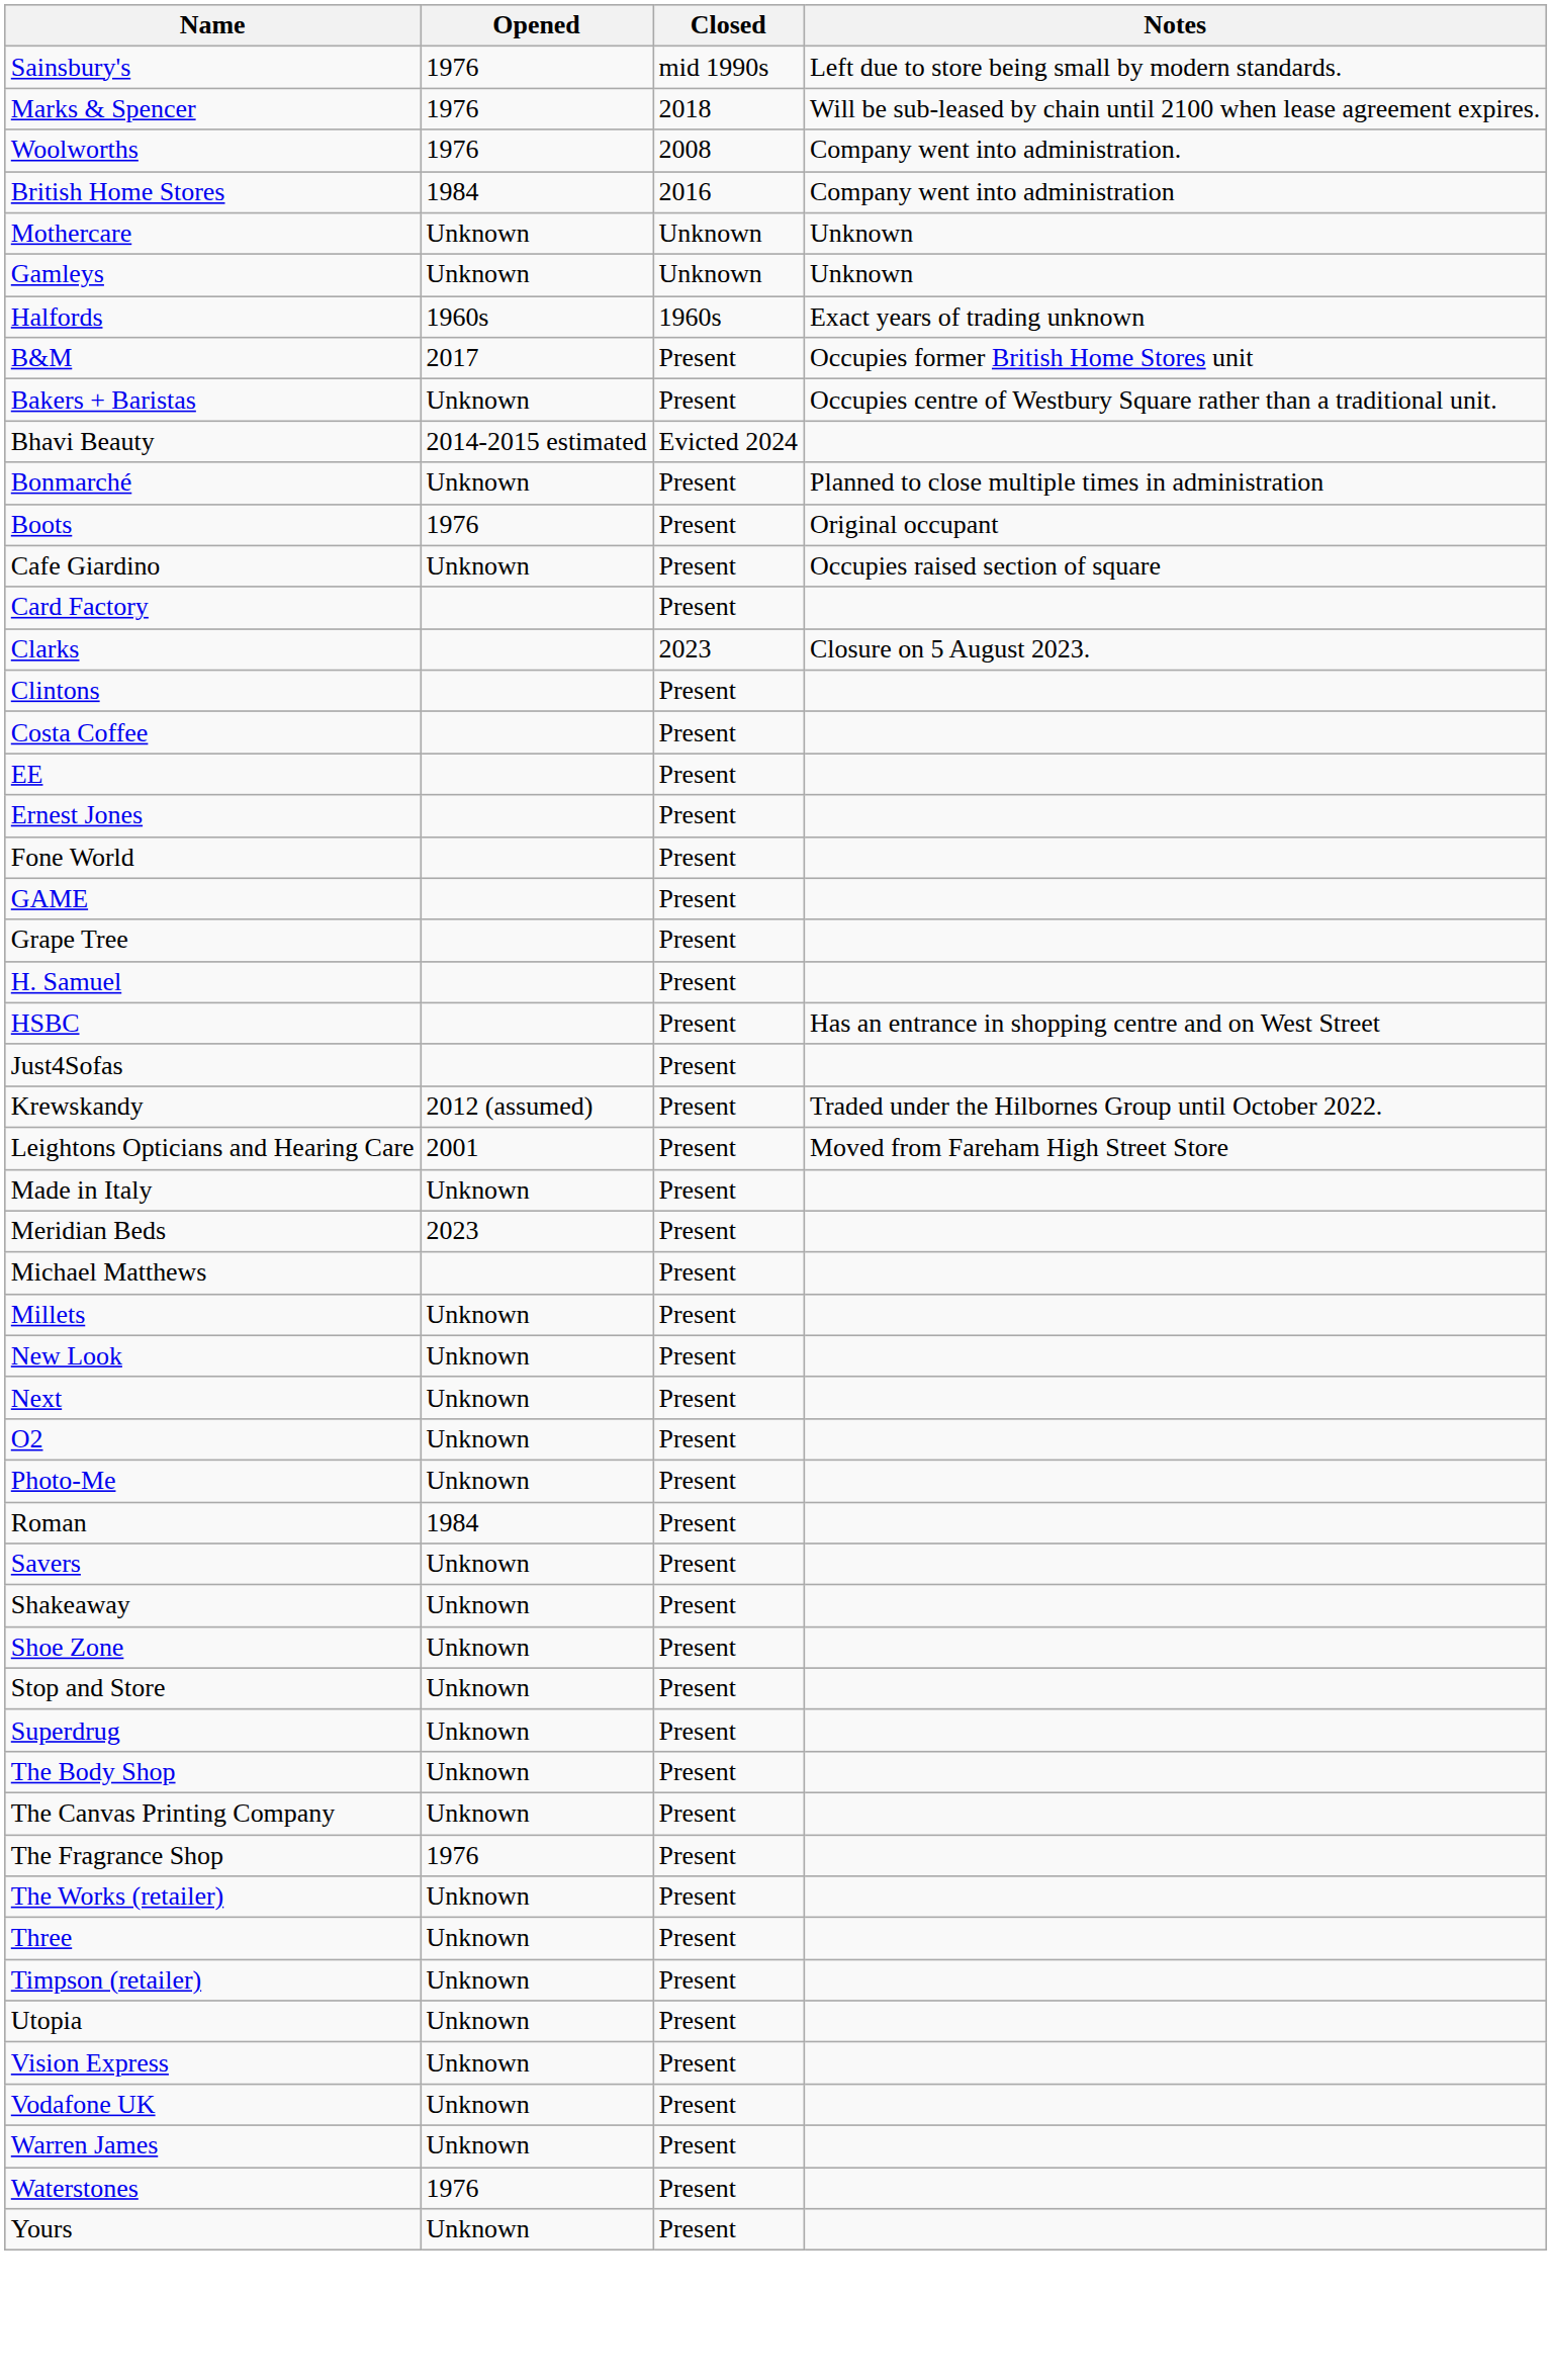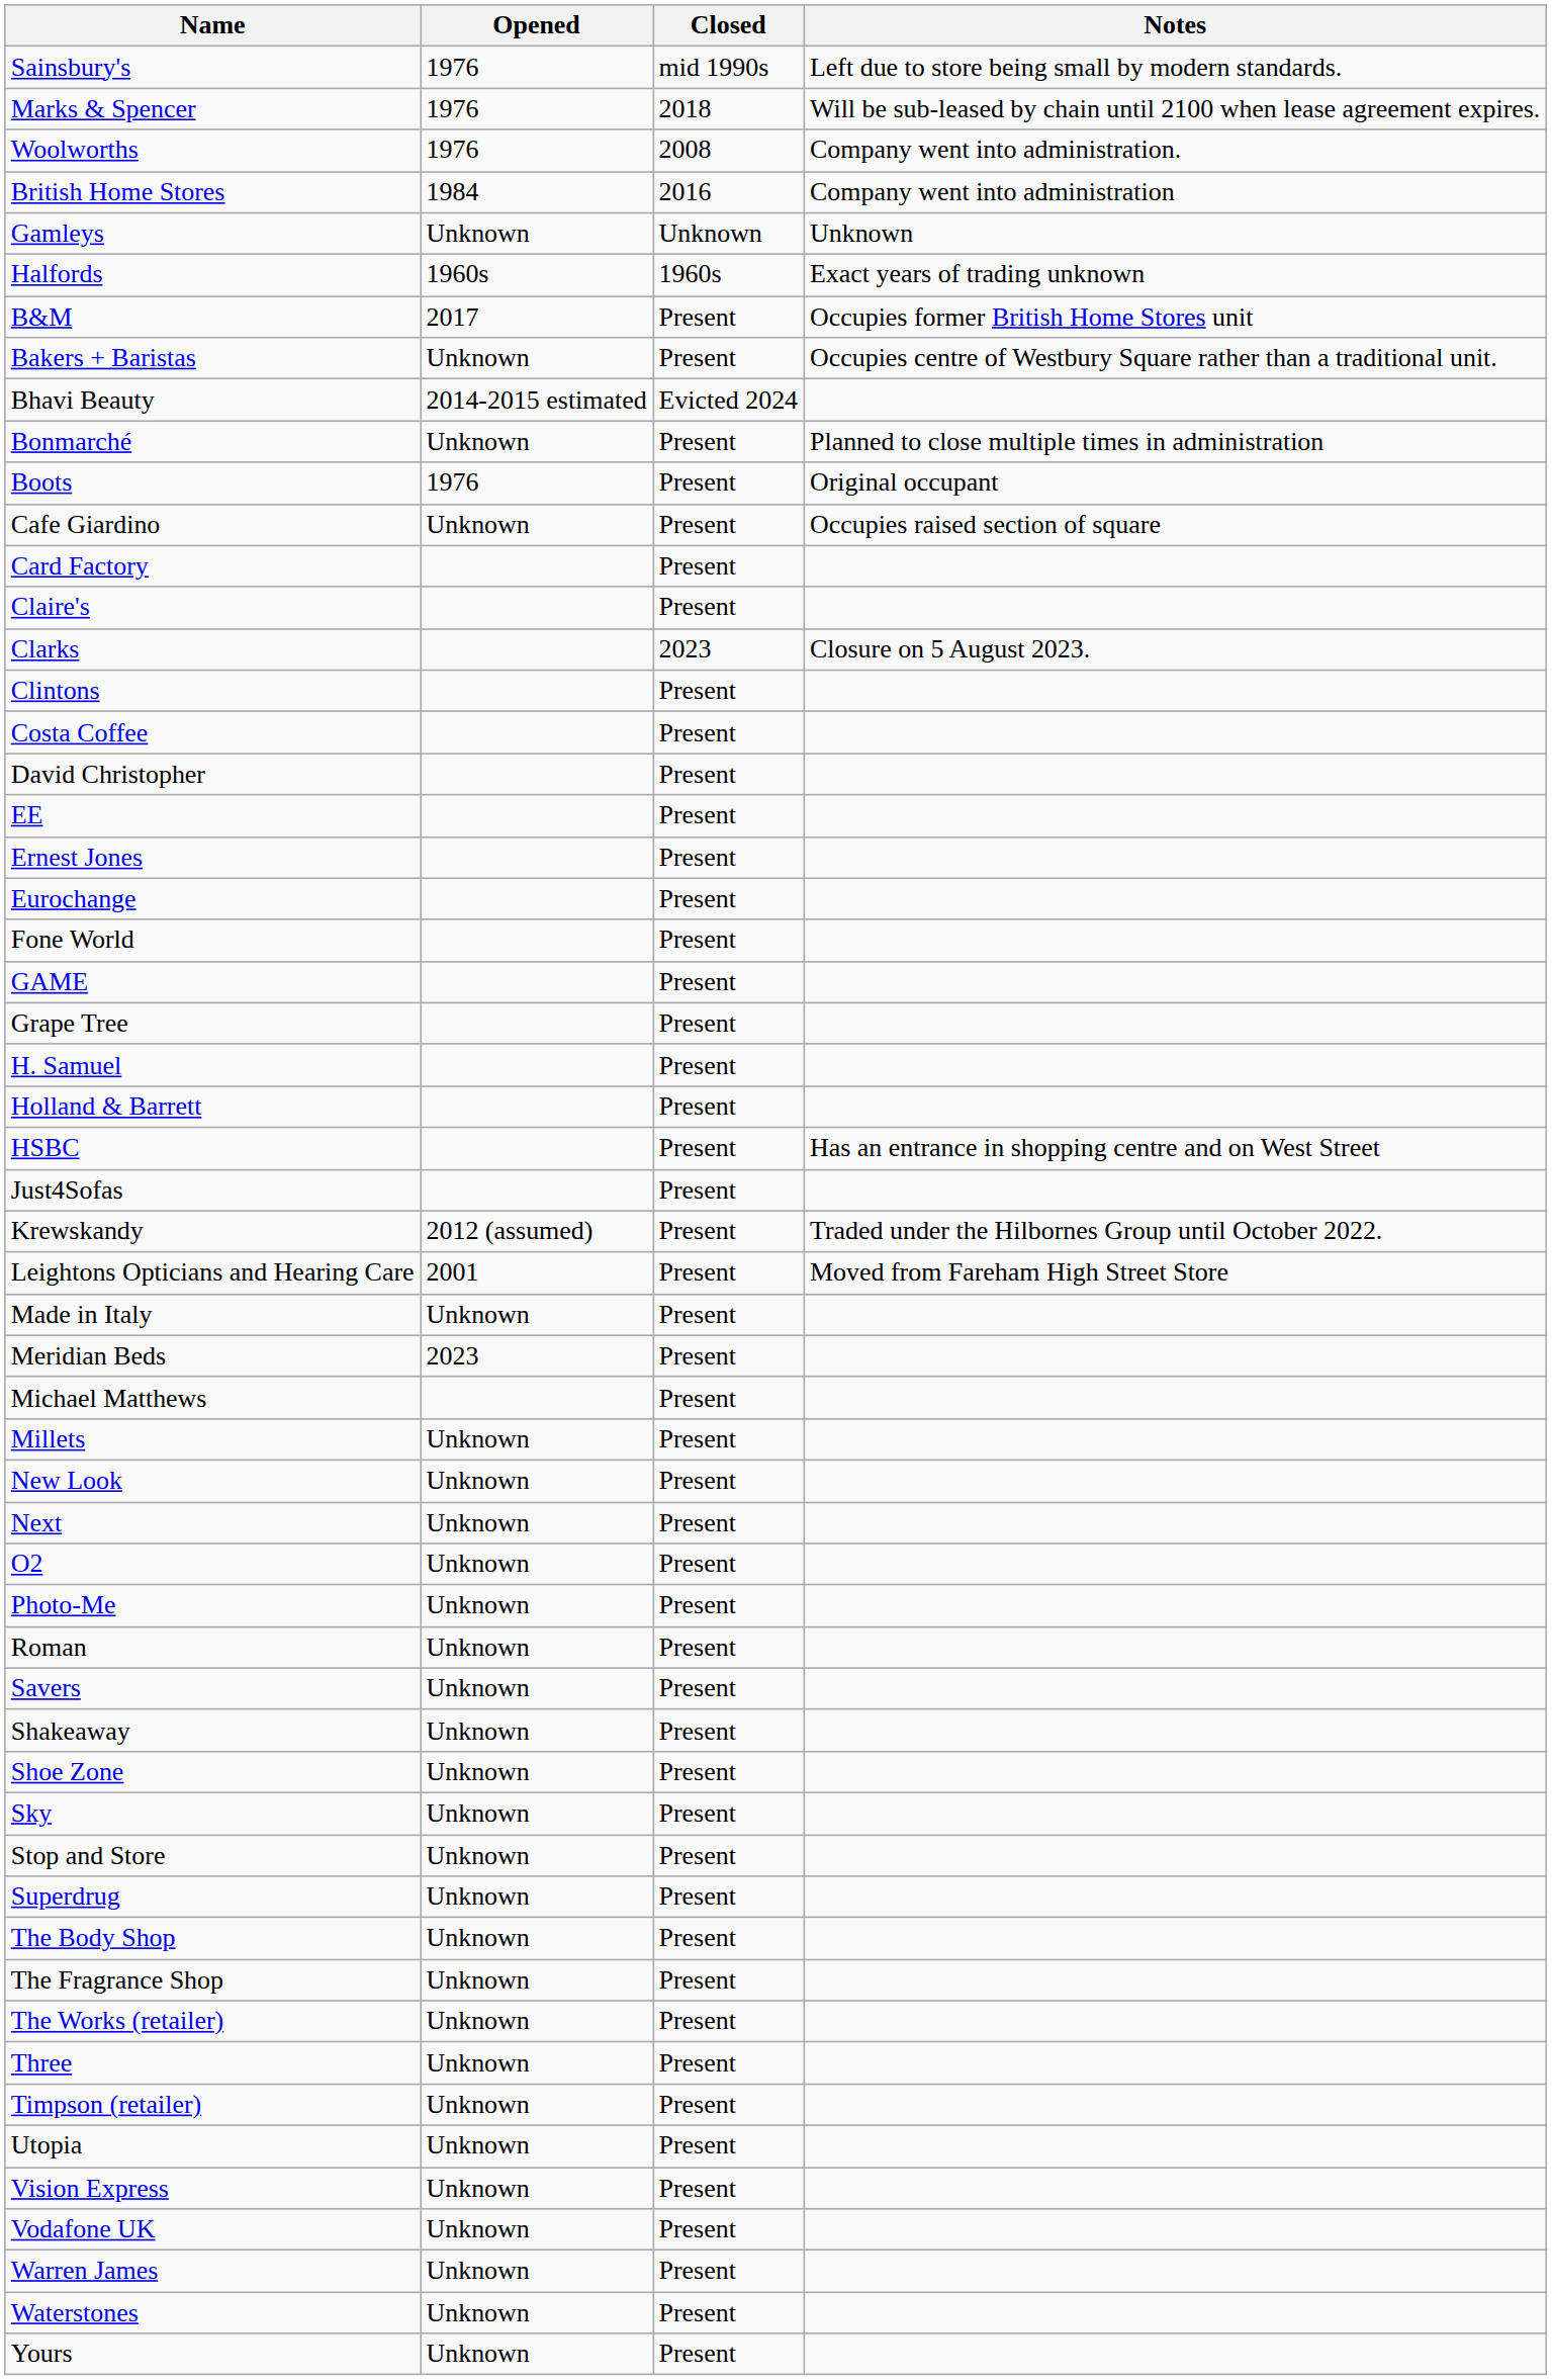- row: Mothercare | Unknown | Unknown | Unknown
+ row: Claire's | Present
+ row: David Christopher | Present
+ row: Eurochange | Present
+ row: Holland & Barrett | Present
Roman | Opened: 1984 -> Unknown
+ row: Sky | Unknown | Present
- row: The Canvas Printing Company | Unknown | Present
The Fragrance Shop | Opened: 1976 -> Unknown
Waterstones | Opened: 1976 -> Unknown
